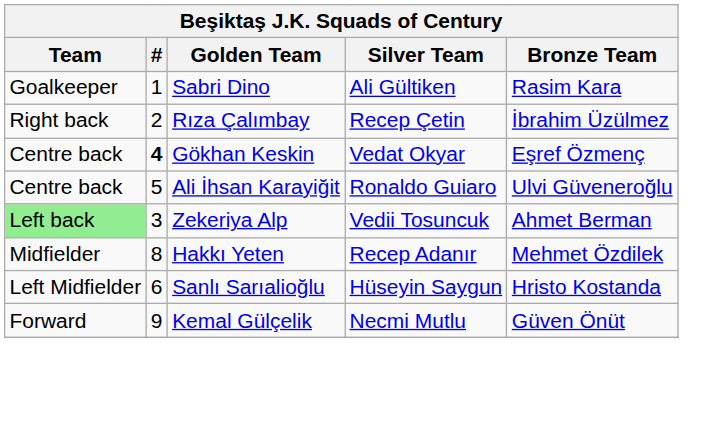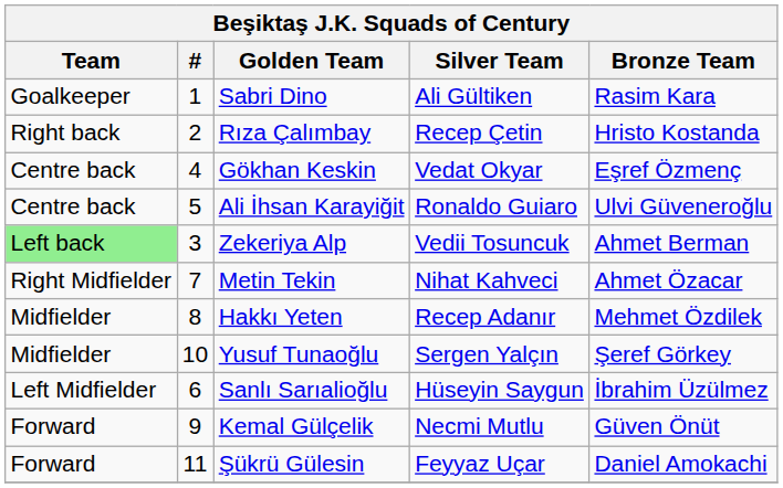Rıza Çalımbay | Bronze Team: İbrahim Üzülmez -> Hristo Kostanda
Gökhan Keskin | #: bold -> normal
+ row: Right Midfielder | 7 | Metin Tekin | Nihat Kahveci | Ahmet Özacar
+ row: Midfielder | 10 | Yusuf Tunaoğlu | Sergen Yalçın | Şeref Görkey
Sanlı Sarıalioğlu | Bronze Team: Hristo Kostanda -> İbrahim Üzülmez
+ row: Forward | 11 | Şükrü Gülesin | Feyyaz Uçar | Daniel Amokachi
